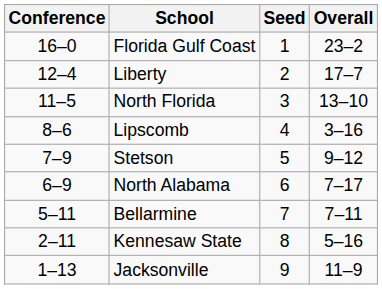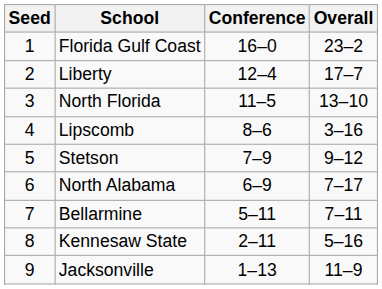columns swapped: Seed <-> Conference
